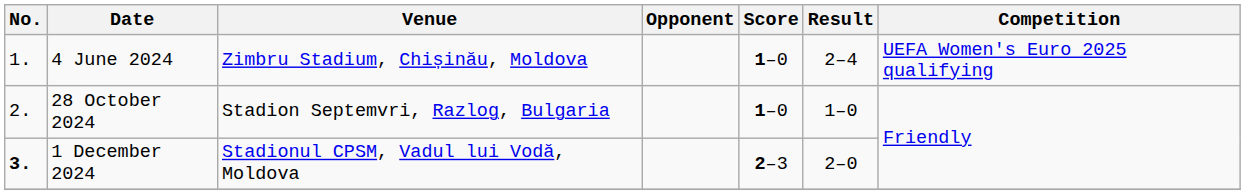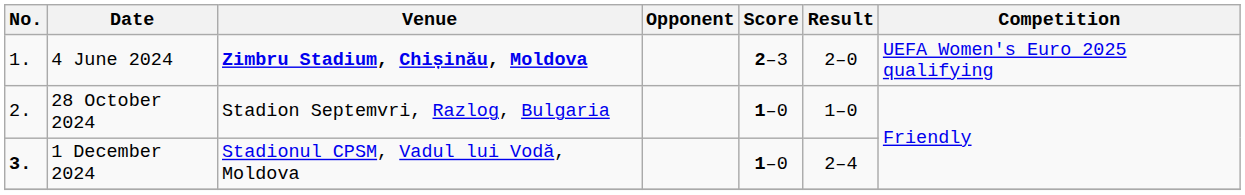4 June 2024 | Venue: normal -> bold
4 June 2024 | Score: 1–0 -> 2–3
4 June 2024 | Result: 2–4 -> 2–0
1 December 2024 | Score: 2–3 -> 1–0
1 December 2024 | Result: 2–0 -> 2–4
